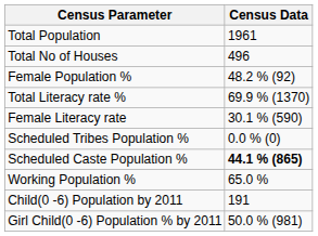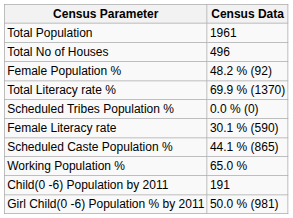rows swapped: Female Literacy rate <-> Scheduled Tribes Population %
Scheduled Caste Population % | Census Data: bold -> normal
